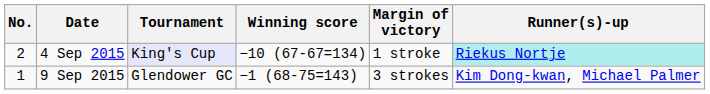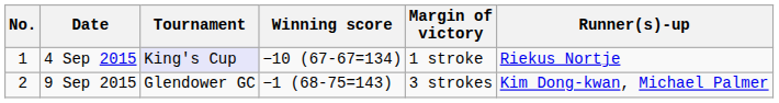4 Sep 2015 | No.: 2 -> 1
4 Sep 2015 | Runner(s)-up: paleturquoise background -> no background
9 Sep 2015 | No.: 1 -> 2
